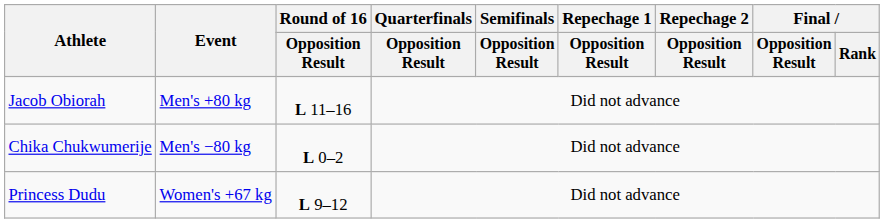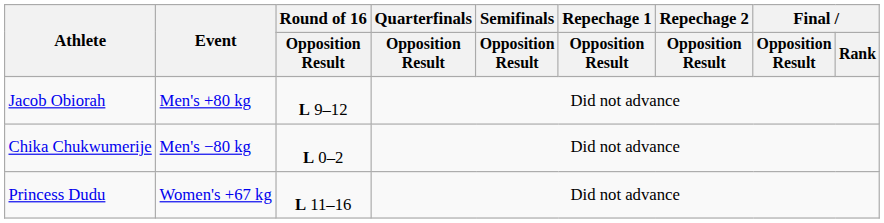Jacob Obiorah | Round of 16 / Opposition Result: L 11–16 -> L 9–12
Princess Dudu | Round of 16 / Opposition Result: L 9–12 -> L 11–16
